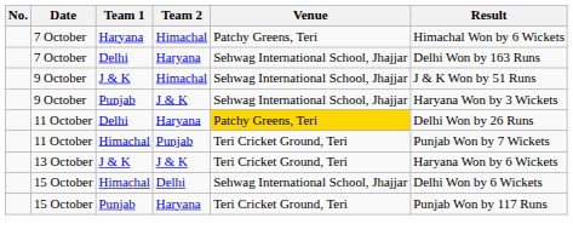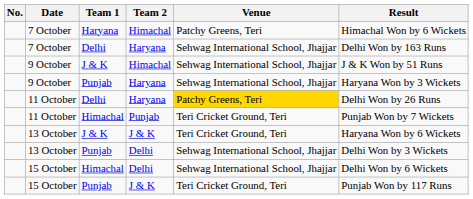9 October / Punjab | Team 2: J & K -> Haryana
+ row: 13 October | Punjab | Delhi | Sehwag International School, Jhajjar | Delhi Won by 3 Wickets
15 October / Punjab | Team 2: Haryana -> J & K
